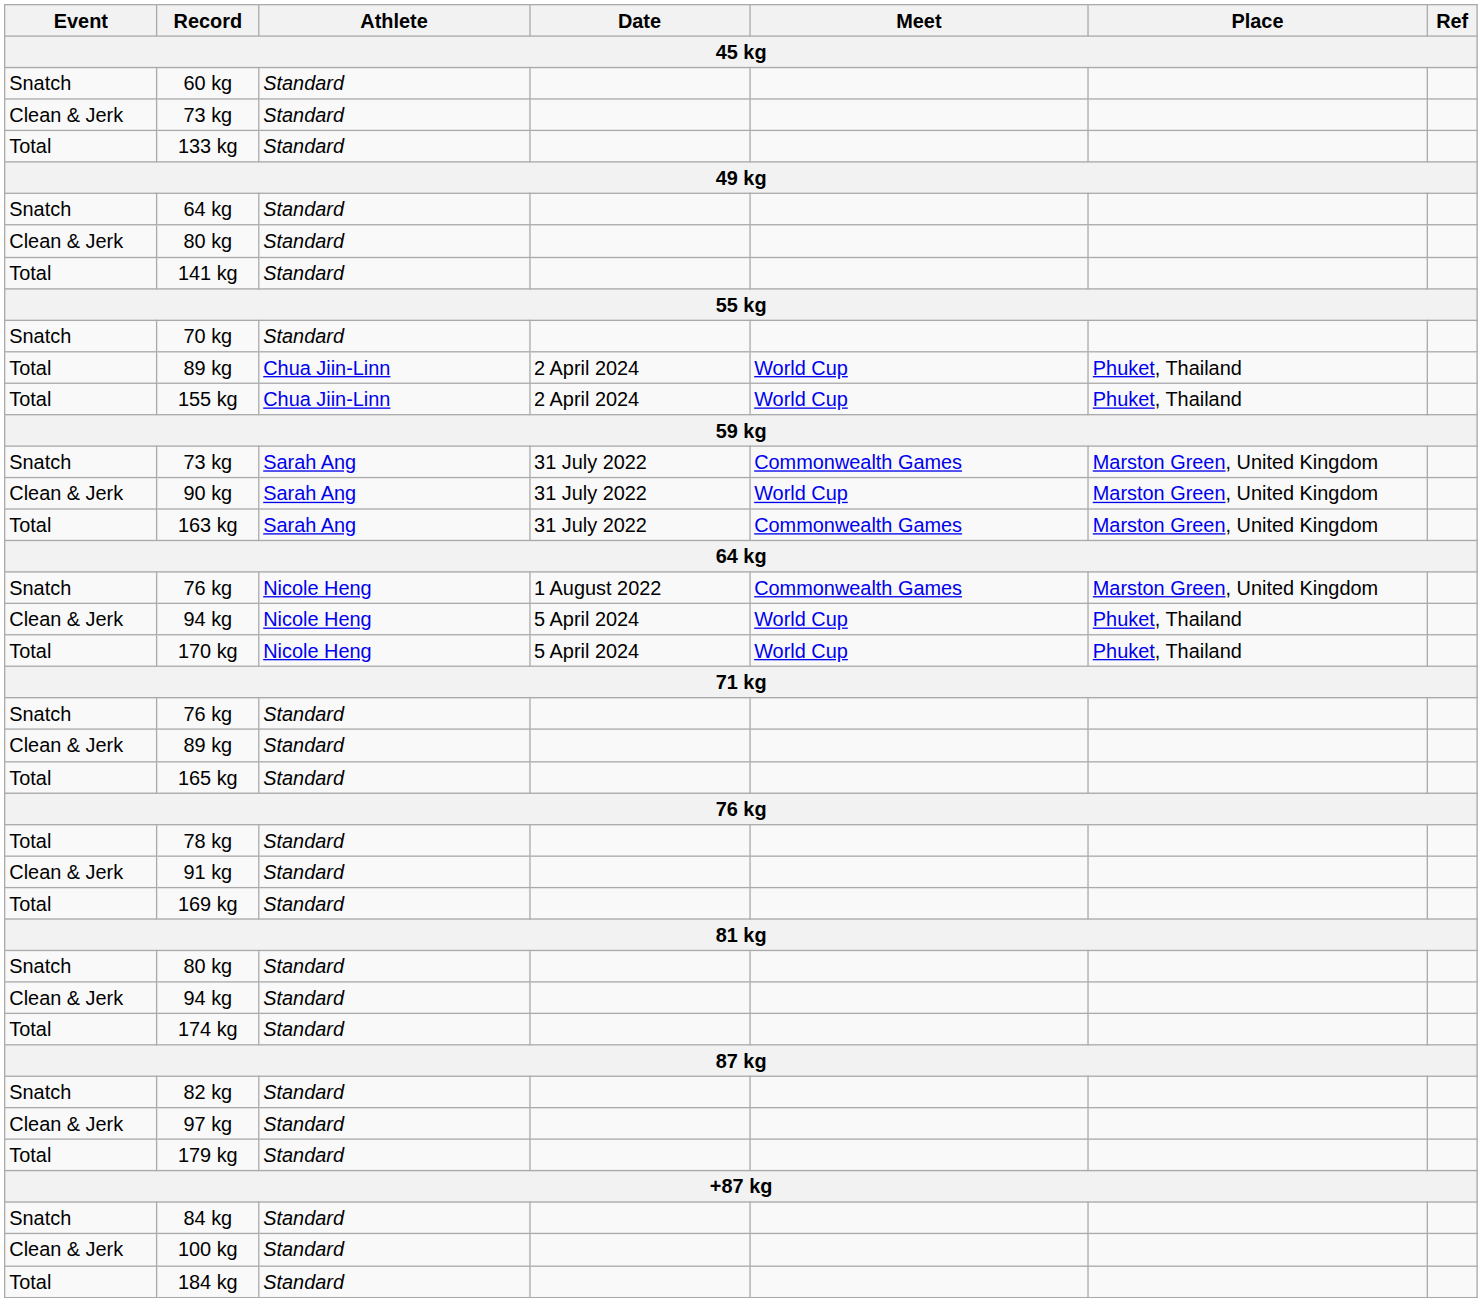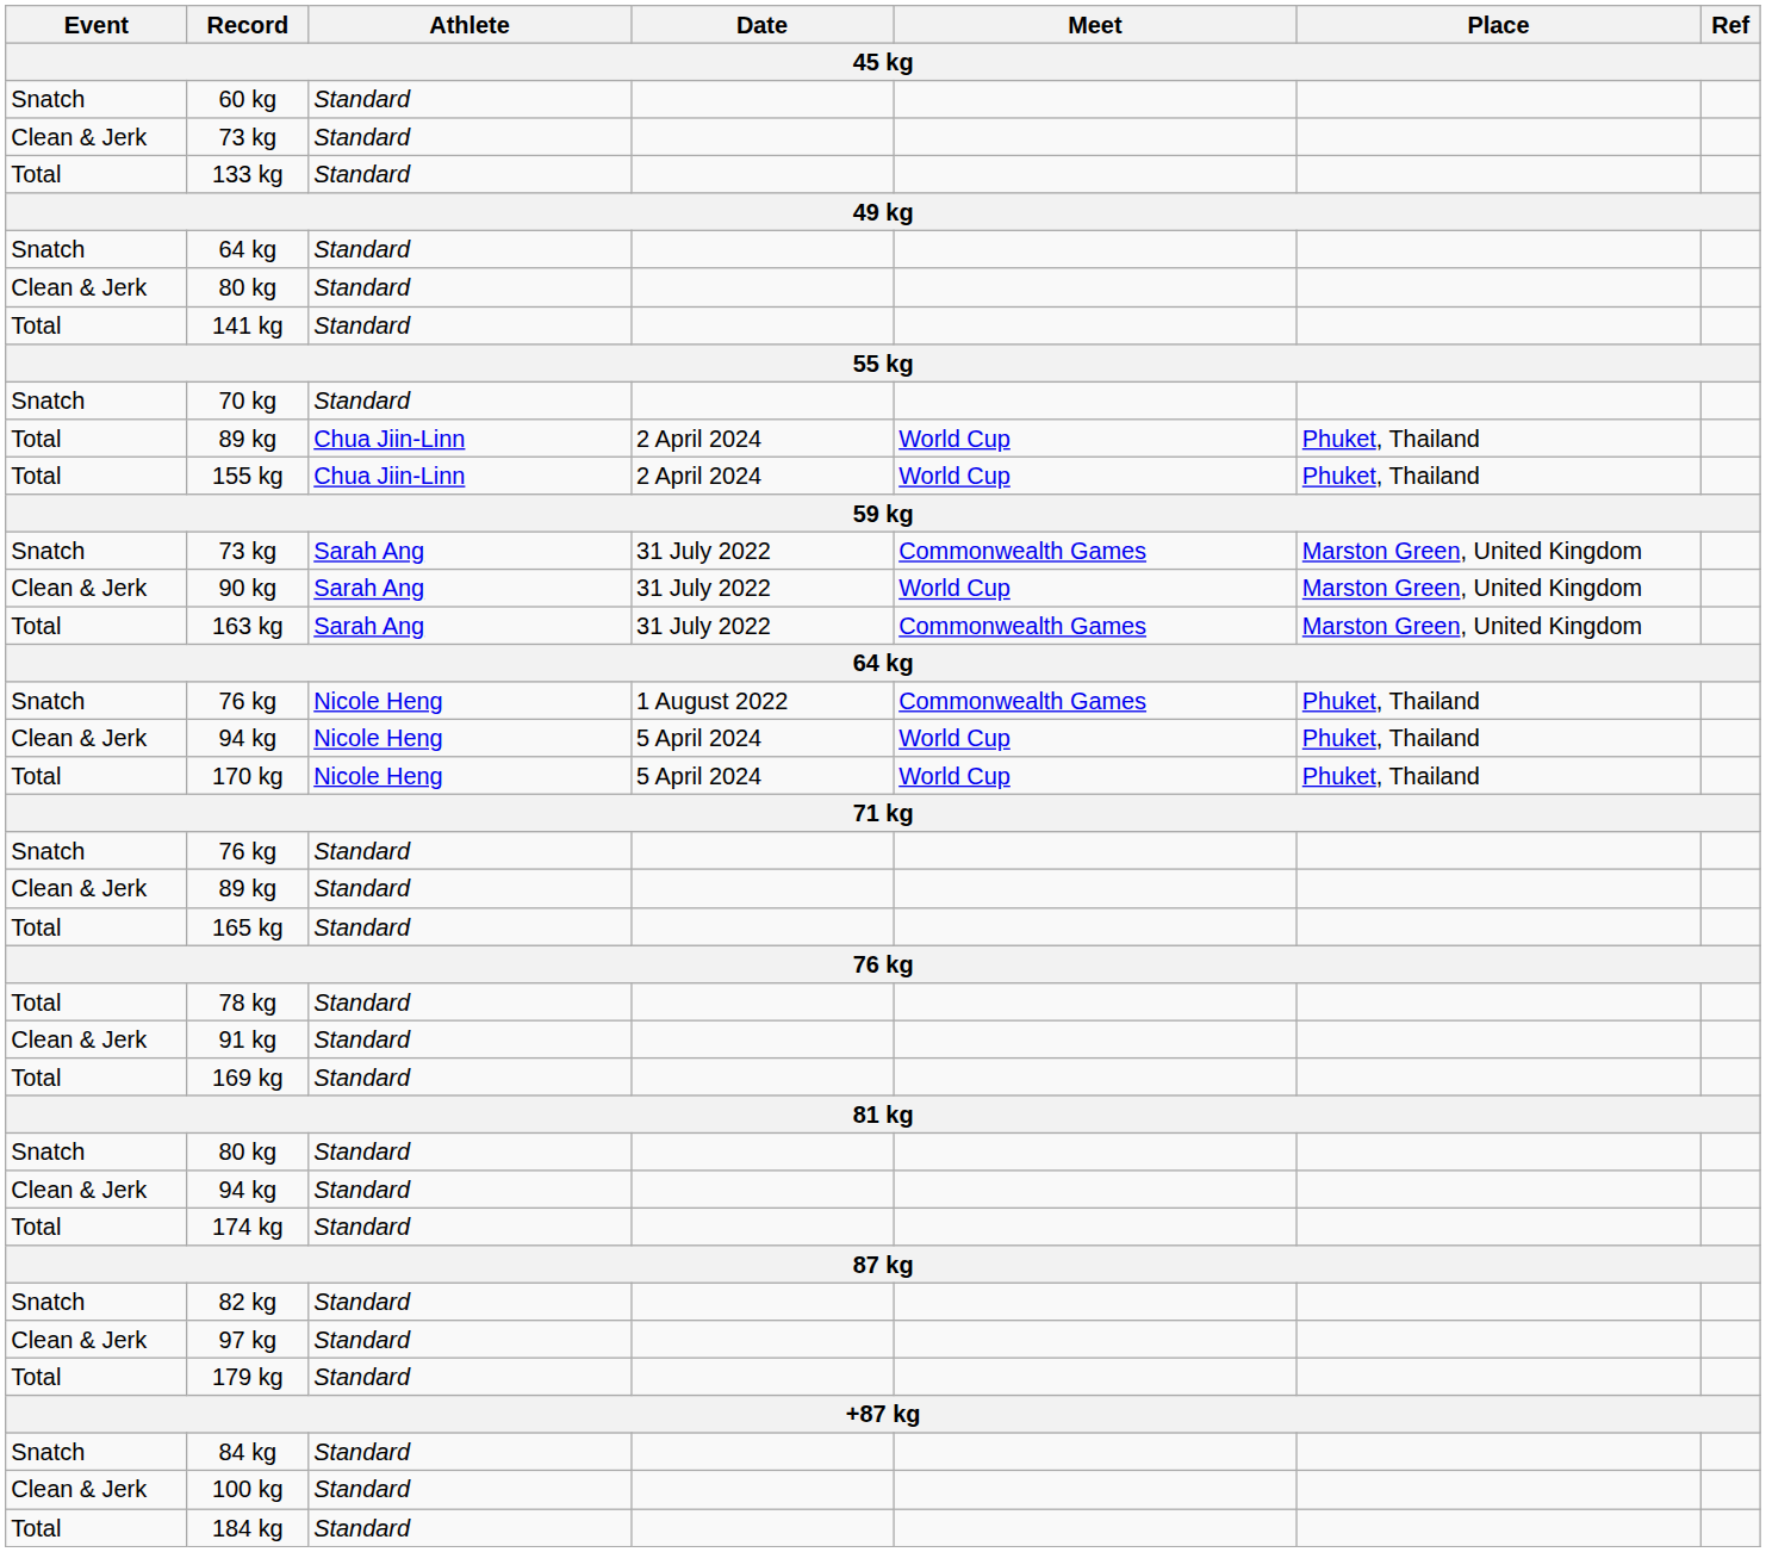76 kg / 1 August 2022 | Place: Marston Green, United Kingdom -> Phuket, Thailand
